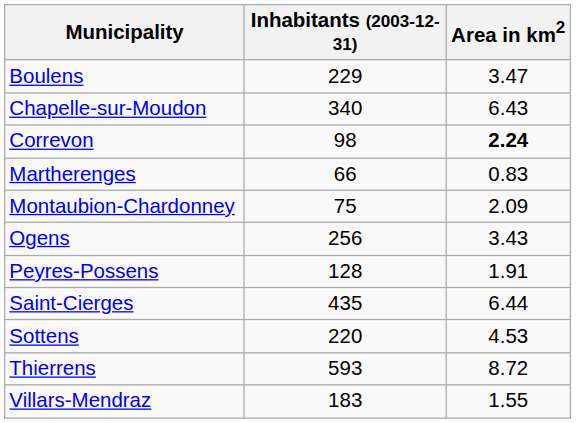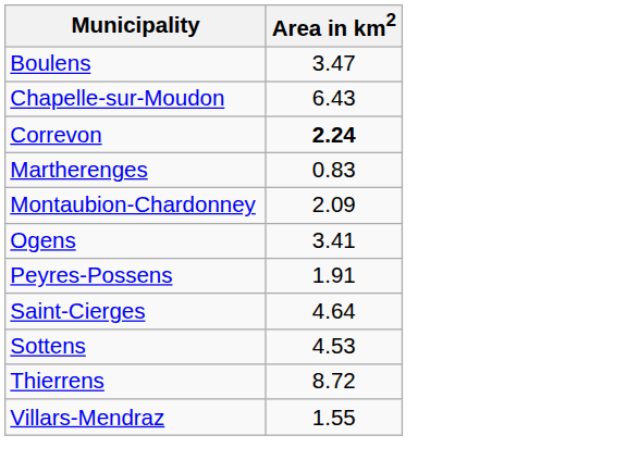- column: Inhabitants (2003-12-31) | 229 | 340 | 98 | 66 | 75 | 256 | 128 | 435 | 220 | 593 | 183
Ogens | Area in km2: 3.43 -> 3.41
Saint-Cierges | Area in km2: 6.44 -> 4.64
